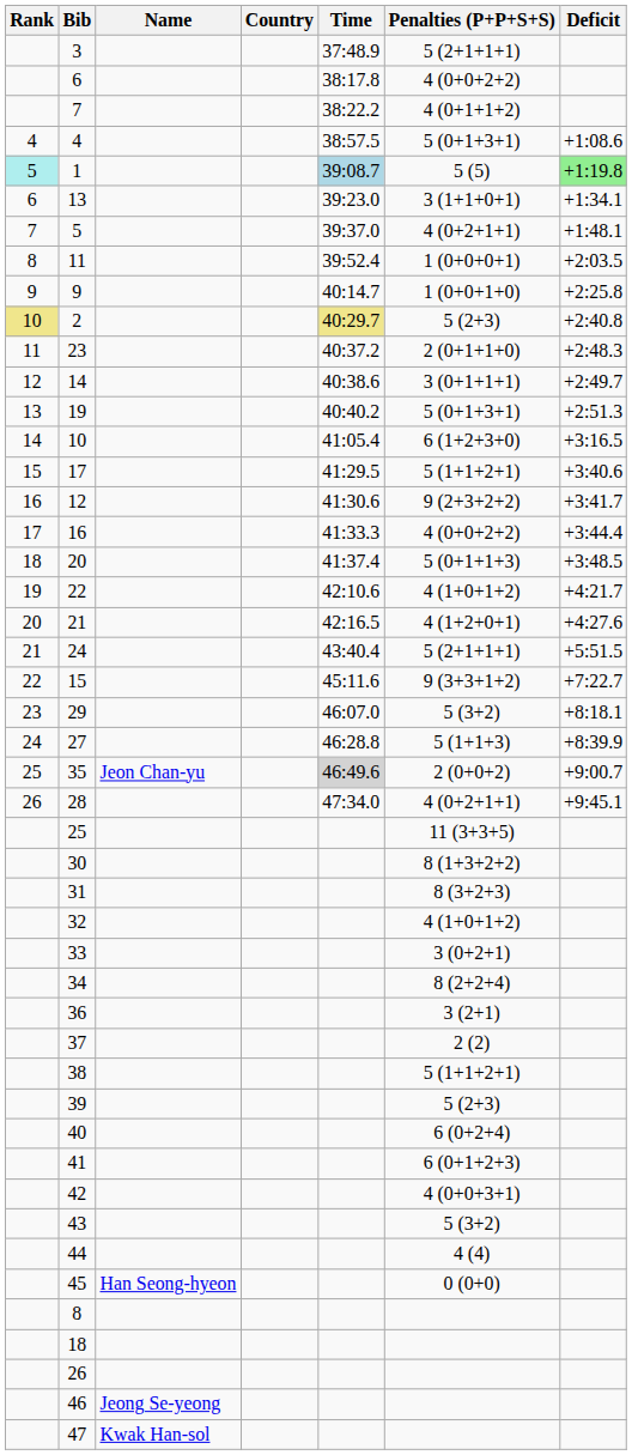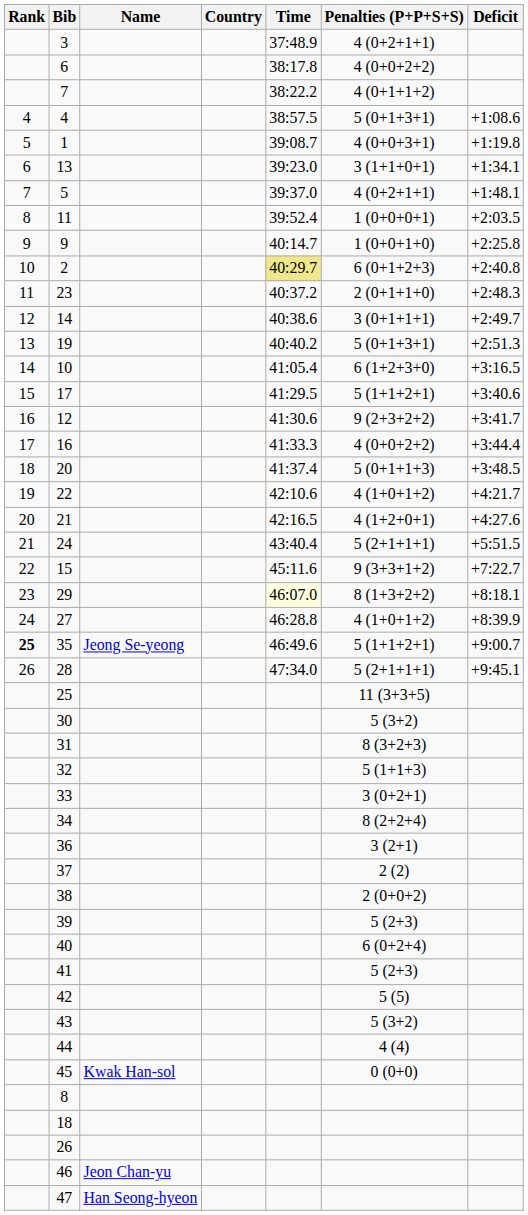3 | Penalties (P+P+S+S): 5 (2+1+1+1) -> 4 (0+2+1+1)
1 | Rank: paleturquoise background -> no background
1 | Time: lightblue background -> no background
1 | Penalties (P+P+S+S): 5 (5) -> 4 (0+0+3+1)
1 | Deficit: lightgreen background -> no background
2 | Rank: khaki background -> no background
2 | Penalties (P+P+S+S): 5 (2+3) -> 6 (0+1+2+3)
29 | Time: no background -> lightyellow background
29 | Penalties (P+P+S+S): 5 (3+2) -> 8 (1+3+2+2)
27 | Penalties (P+P+S+S): 5 (1+1+3) -> 4 (1+0+1+2)
35 | Rank: normal -> bold
35 | Name: Jeon Chan-yu -> Jeong Se-yeong
35 | Time: lightgrey background -> no background
35 | Penalties (P+P+S+S): 2 (0+0+2) -> 5 (1+1+2+1)
28 | Penalties (P+P+S+S): 4 (0+2+1+1) -> 5 (2+1+1+1)
30 | Penalties (P+P+S+S): 8 (1+3+2+2) -> 5 (3+2)
32 | Penalties (P+P+S+S): 4 (1+0+1+2) -> 5 (1+1+3)
38 | Penalties (P+P+S+S): 5 (1+1+2+1) -> 2 (0+0+2)
41 | Penalties (P+P+S+S): 6 (0+1+2+3) -> 5 (2+3)
42 | Penalties (P+P+S+S): 4 (0+0+3+1) -> 5 (5)
45 | Name: Han Seong-hyeon -> Kwak Han-sol
46 | Name: Jeong Se-yeong -> Jeon Chan-yu
47 | Name: Kwak Han-sol -> Han Seong-hyeon
